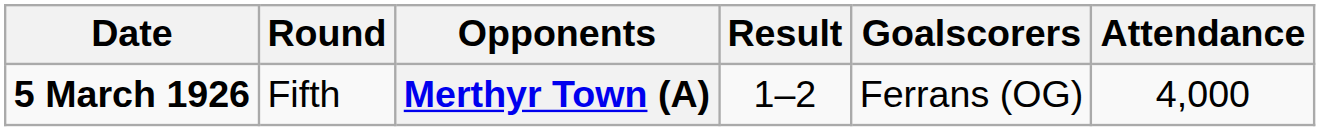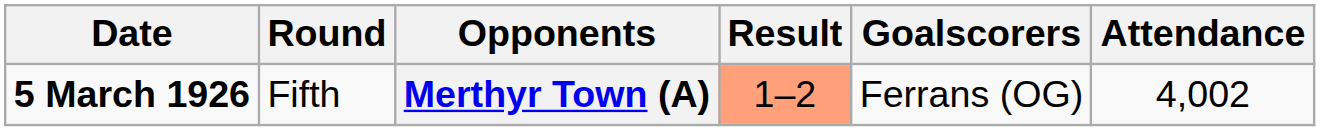Merthyr Town (A) | Result: no background -> lightsalmon background
Merthyr Town (A) | Attendance: 4,000 -> 4,002
